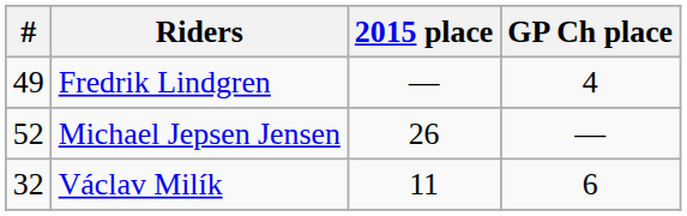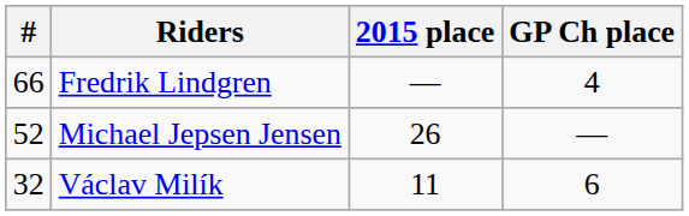Fredrik Lindgren | #: 49 -> 66
